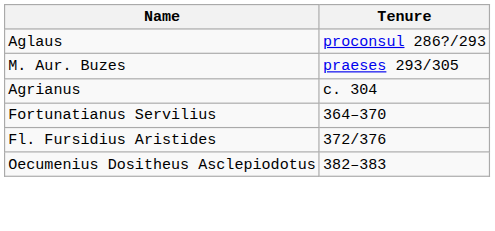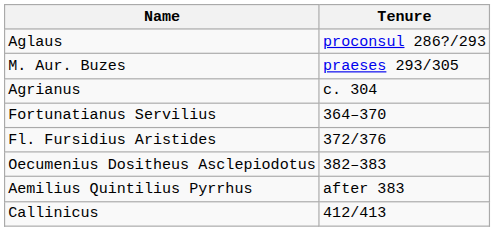+ row: Aemilius Quintilius Pyrrhus | after 383
+ row: Callinicus | 412/413
